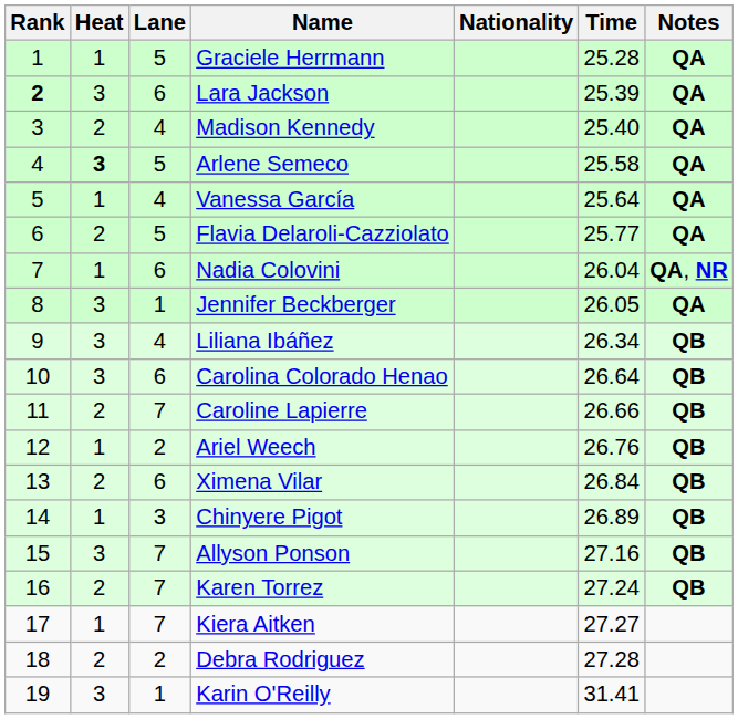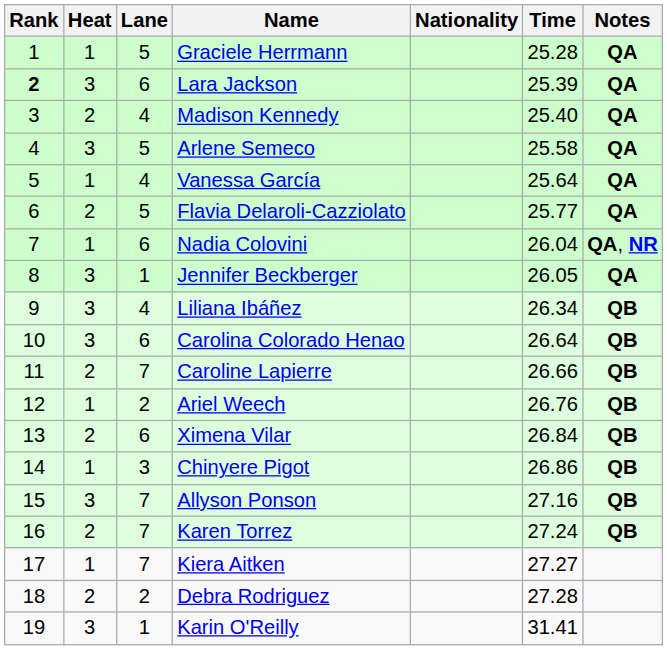Arlene Semeco | Heat: bold -> normal
Chinyere Pigot | Time: 26.89 -> 26.86
